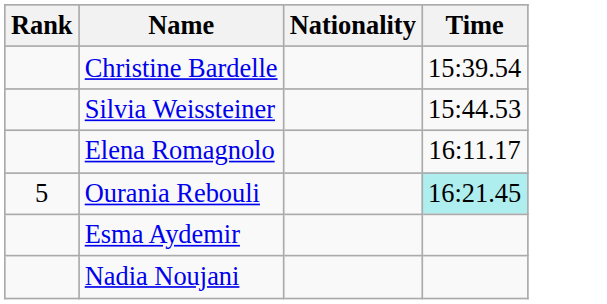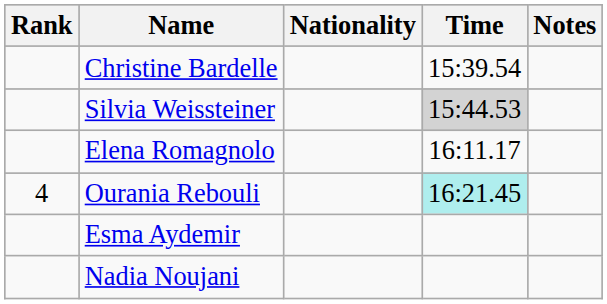+ column: Notes
Silvia Weissteiner | Time: no background -> lightgrey background
Ourania Rebouli | Rank: 5 -> 4
